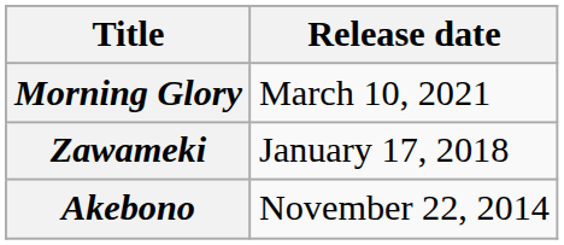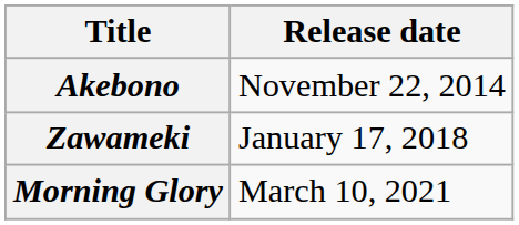rows swapped: Akebono <-> Morning Glory
